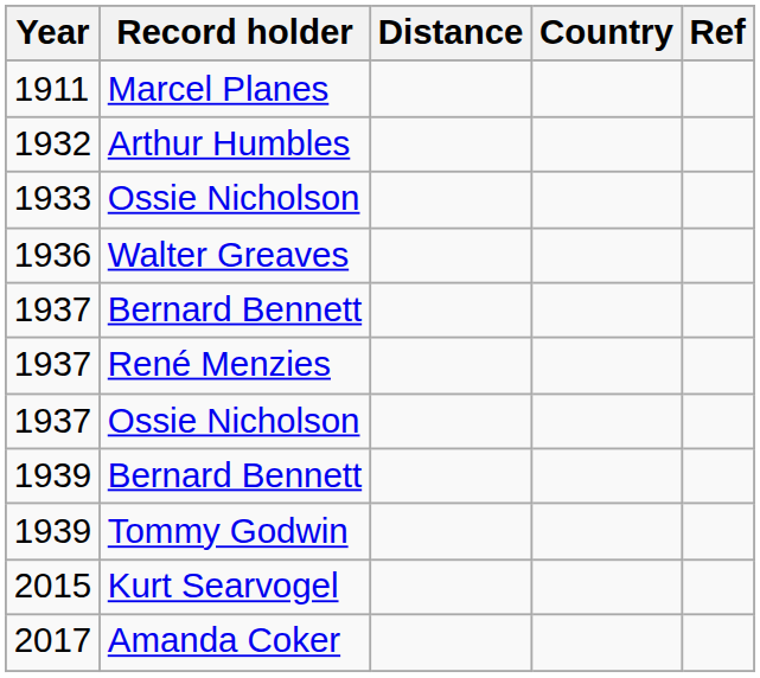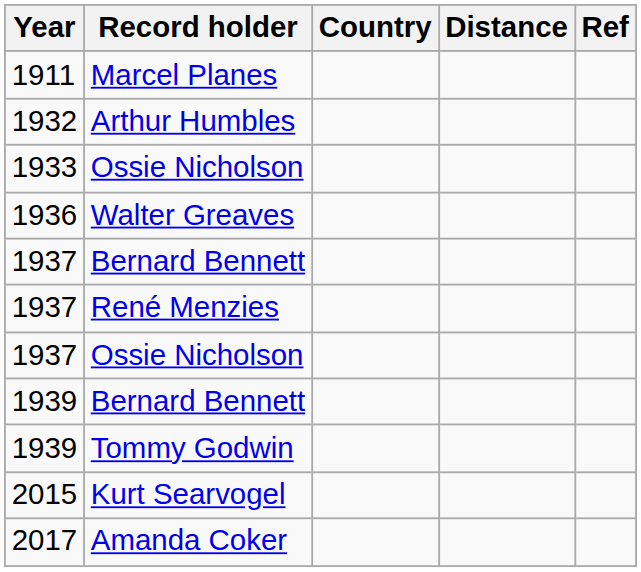columns swapped: Country <-> Distance
